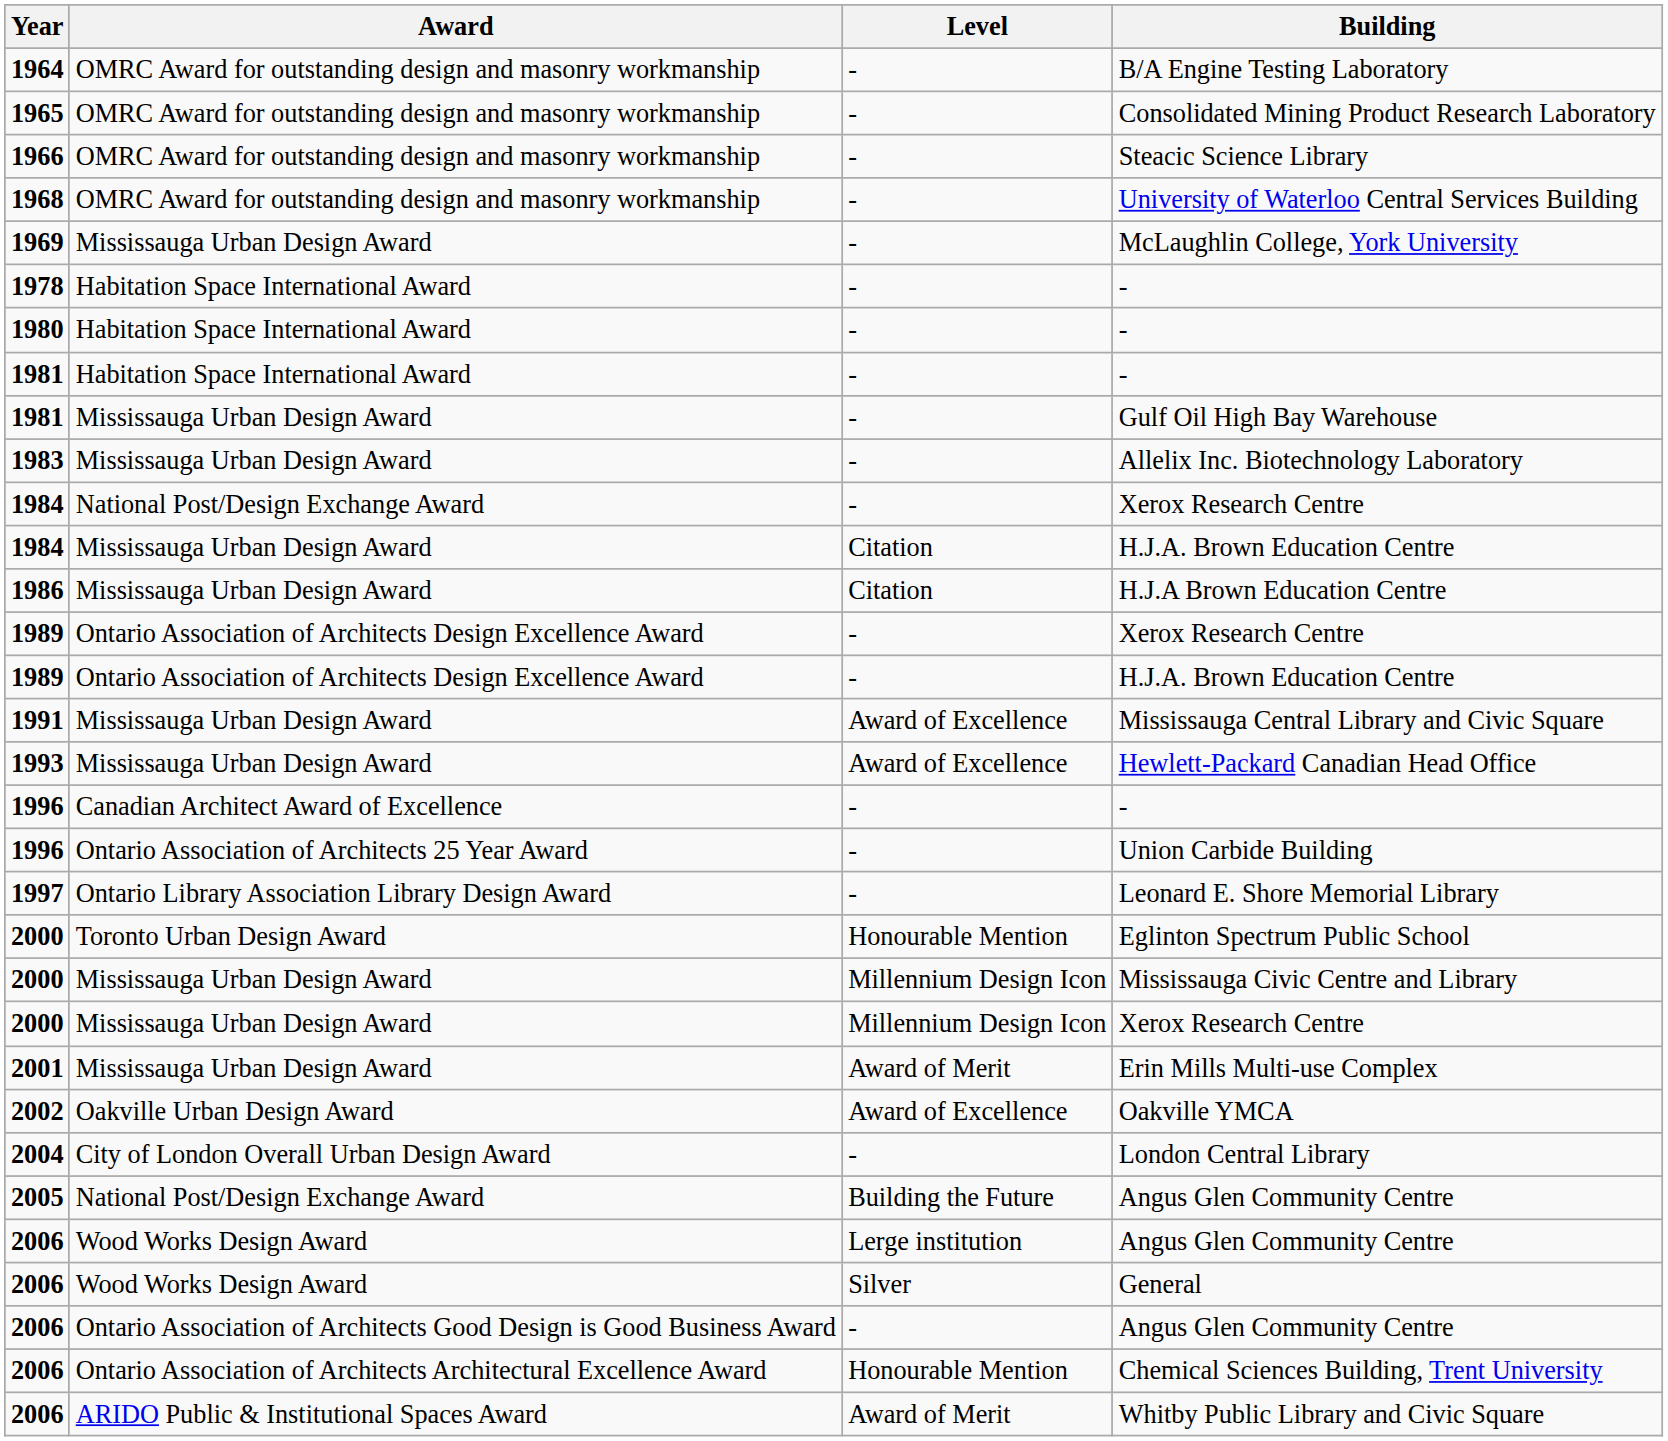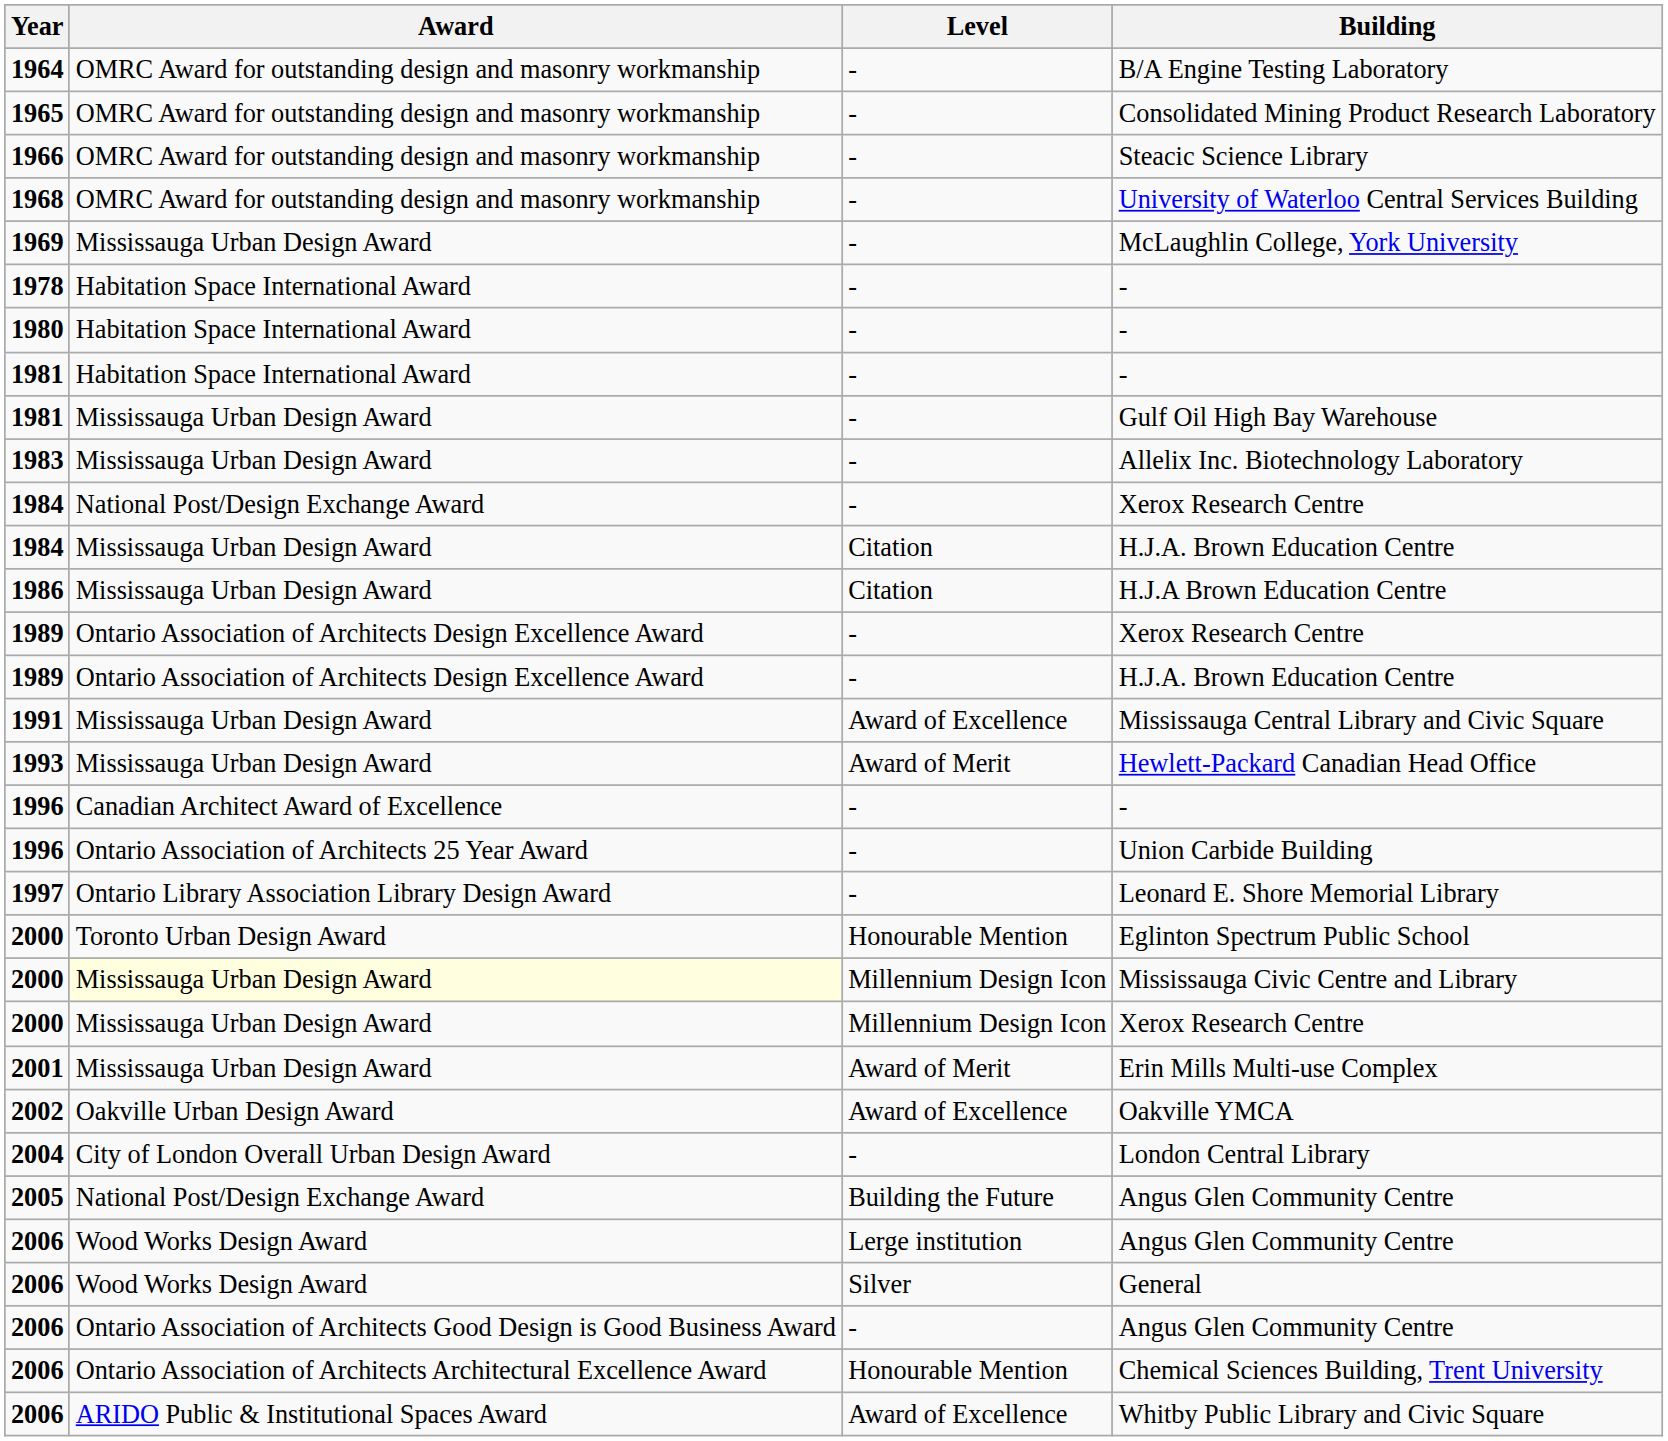Hewlett-Packard Canadian Head Office | Level: Award of Excellence -> Award of Merit
Mississauga Civic Centre and Library | Award: no background -> lightyellow background
Whitby Public Library and Civic Square | Level: Award of Merit -> Award of Excellence
